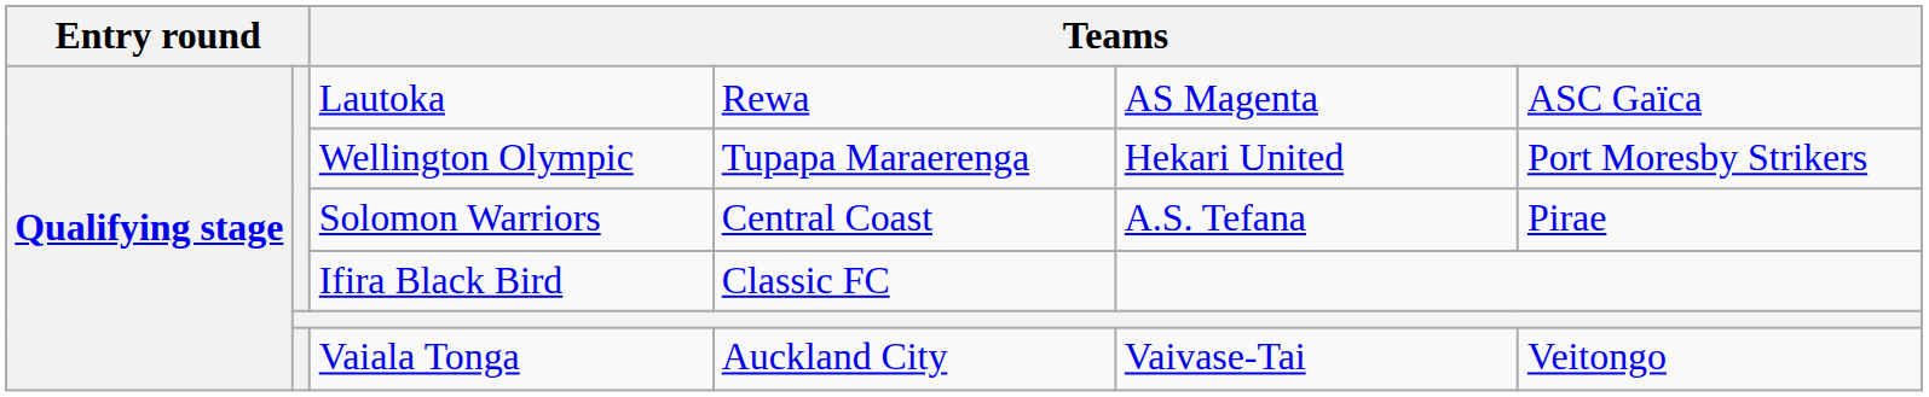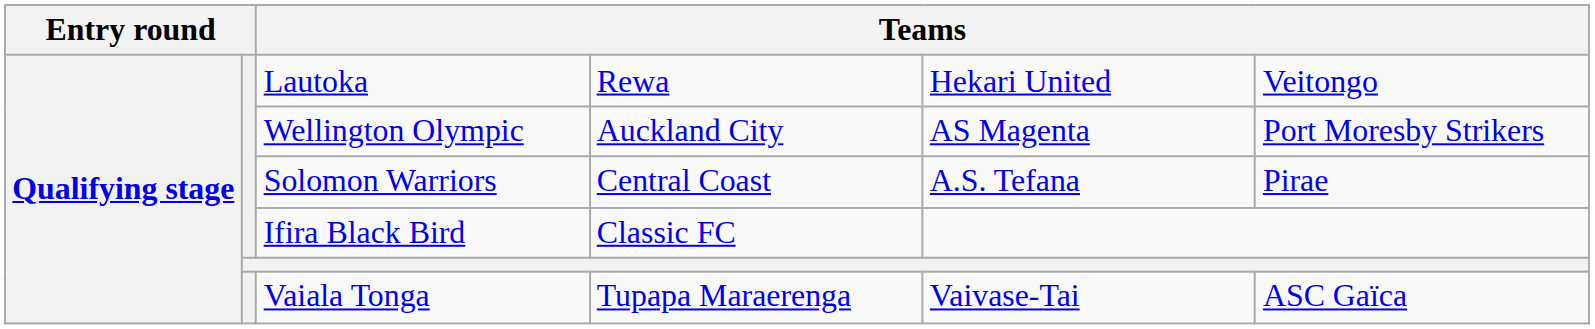Lautoka | column 5: AS Magenta -> Hekari United
Lautoka | column 6: ASC Gaïca -> Veitongo
Wellington Olympic | column 4: Tupapa Maraerenga -> Auckland City
Wellington Olympic | column 5: Hekari United -> AS Magenta
Vaiala Tonga | column 4: Auckland City -> Tupapa Maraerenga
Vaiala Tonga | column 6: Veitongo -> ASC Gaïca
